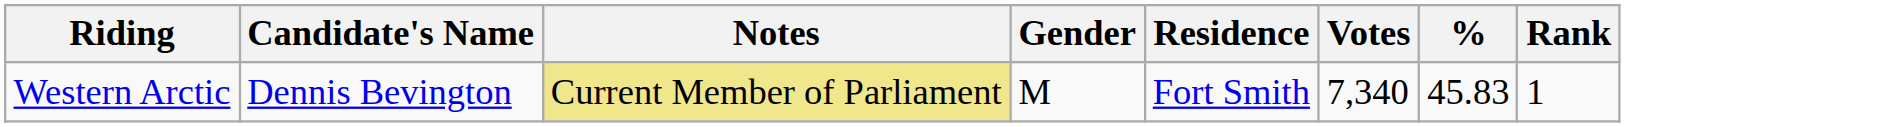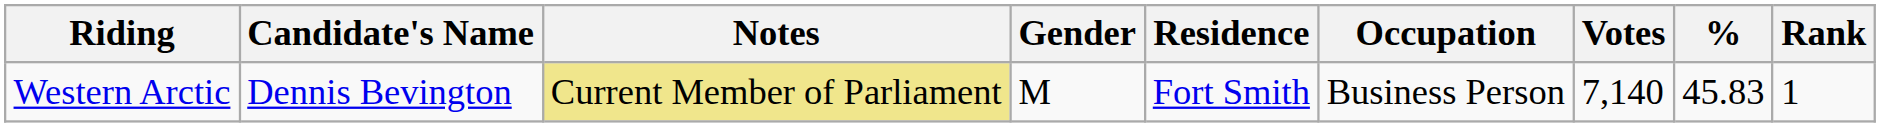+ column: Occupation | Business Person
Western Arctic | Votes: 7,340 -> 7,140
